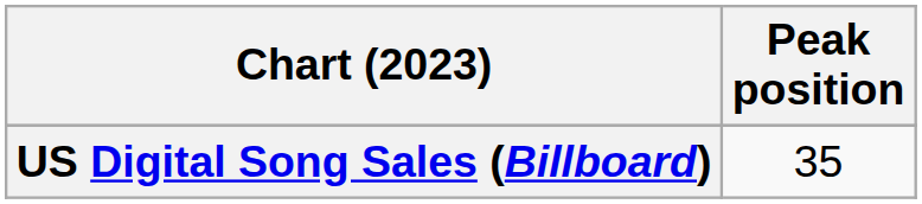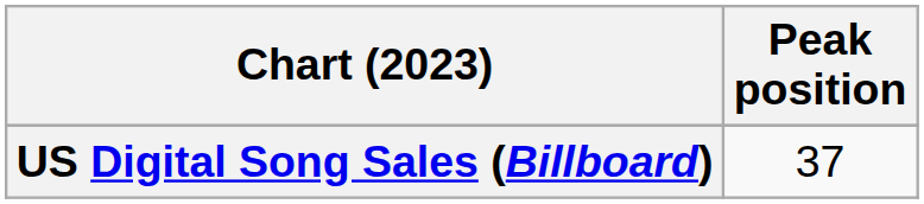US Digital Song Sales (Billboard) | Peak position: 35 -> 37
